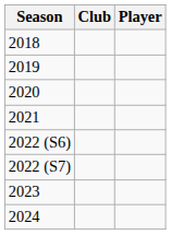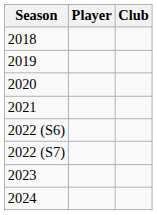columns swapped: Player <-> Club
